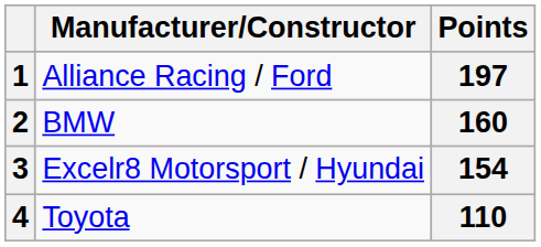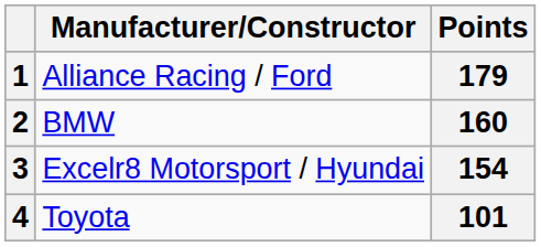1 | Points: 197 -> 179
4 | Points: 110 -> 101
